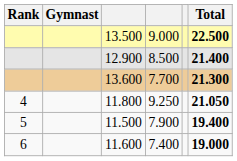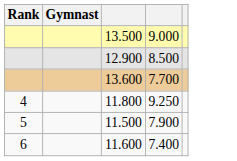- column: Total | 22.500 | 21.400 | 21.300 | 21.050 | 19.400 | 19.000
